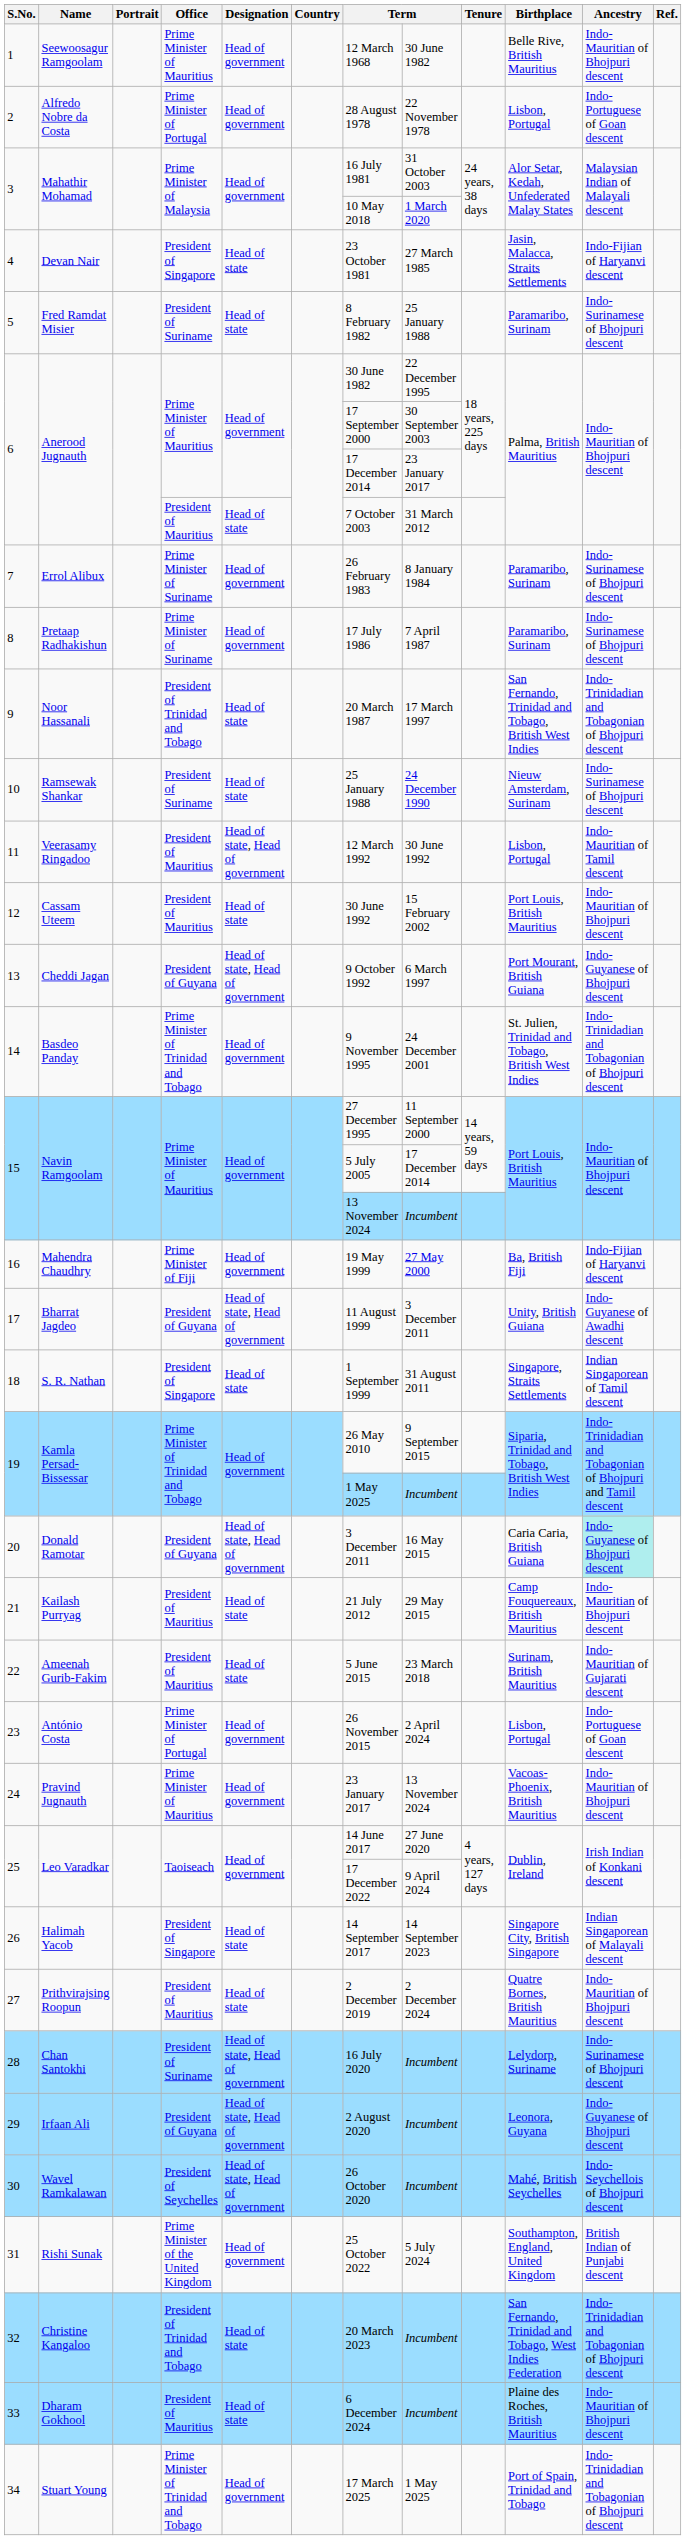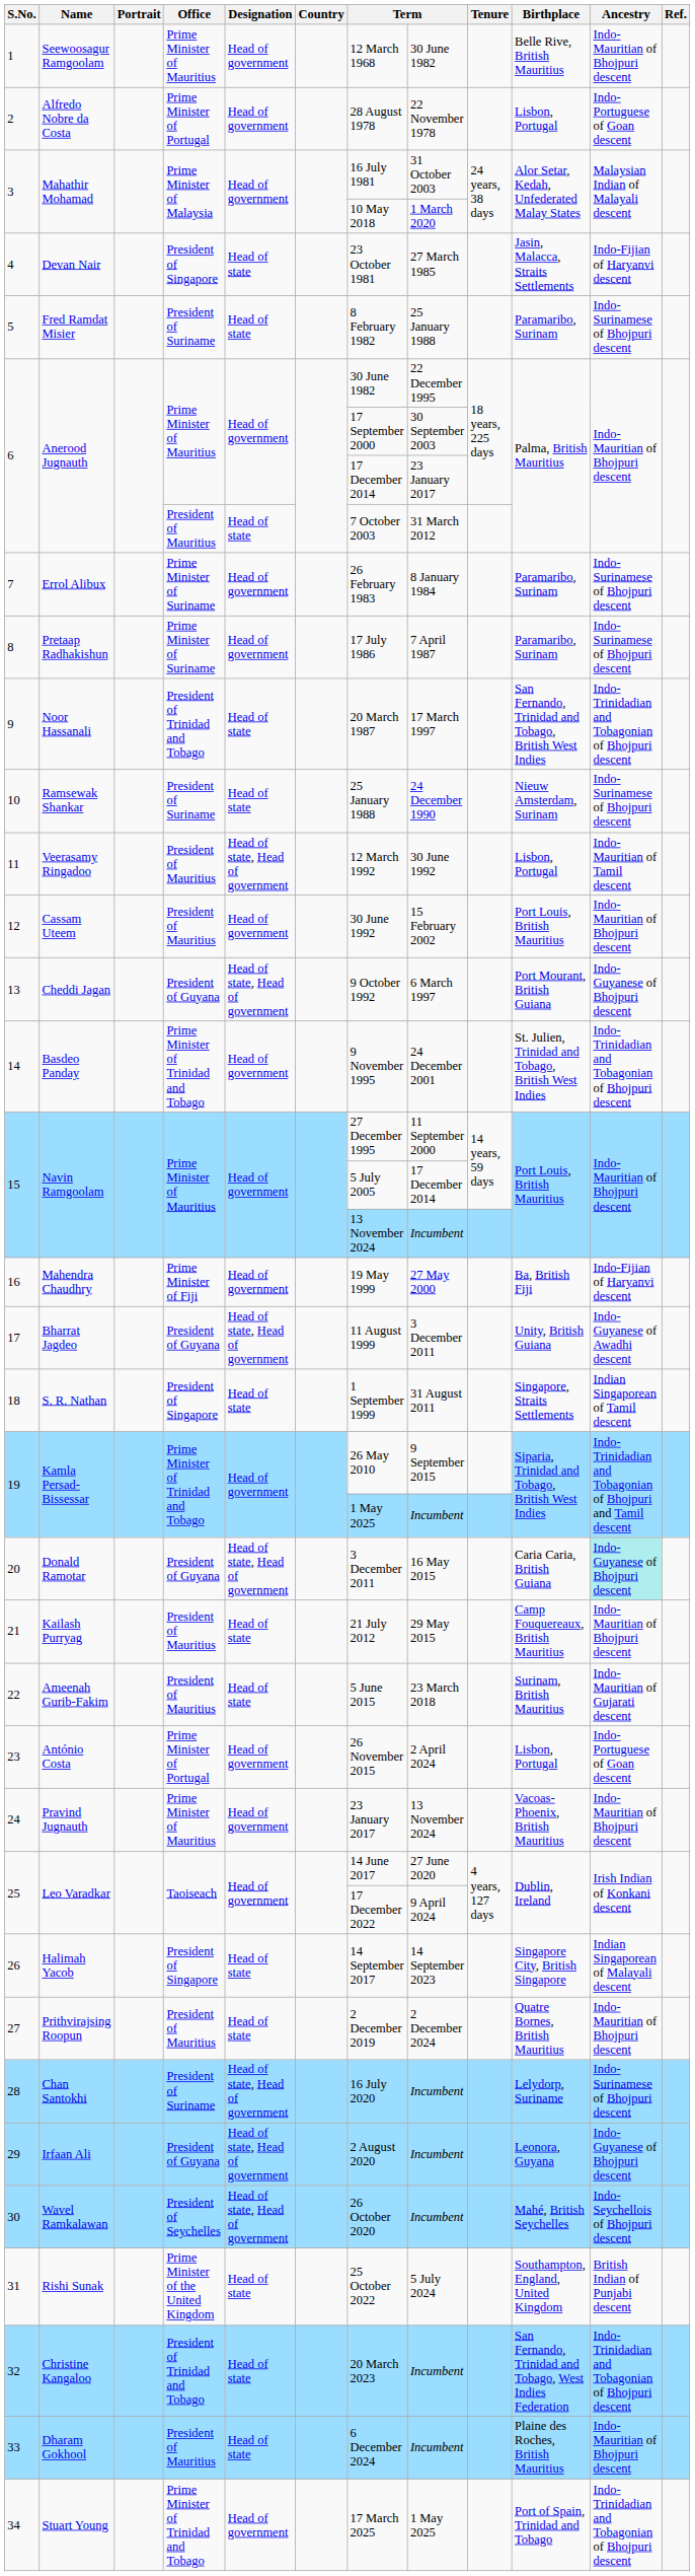12 | Designation: Head of state -> Head of government
31 | Designation: Head of government -> Head of state
